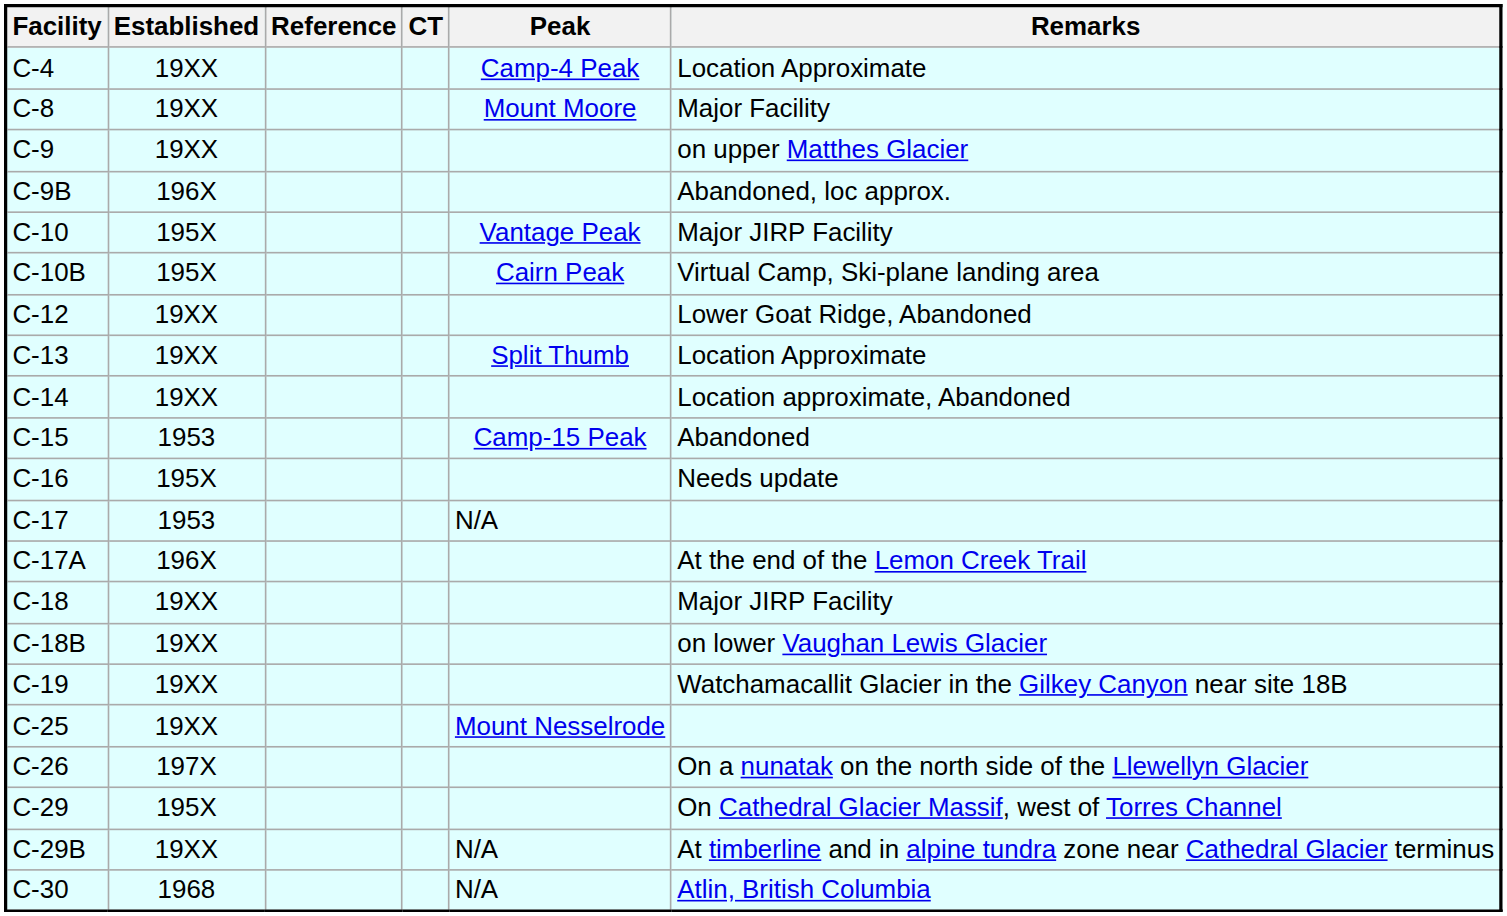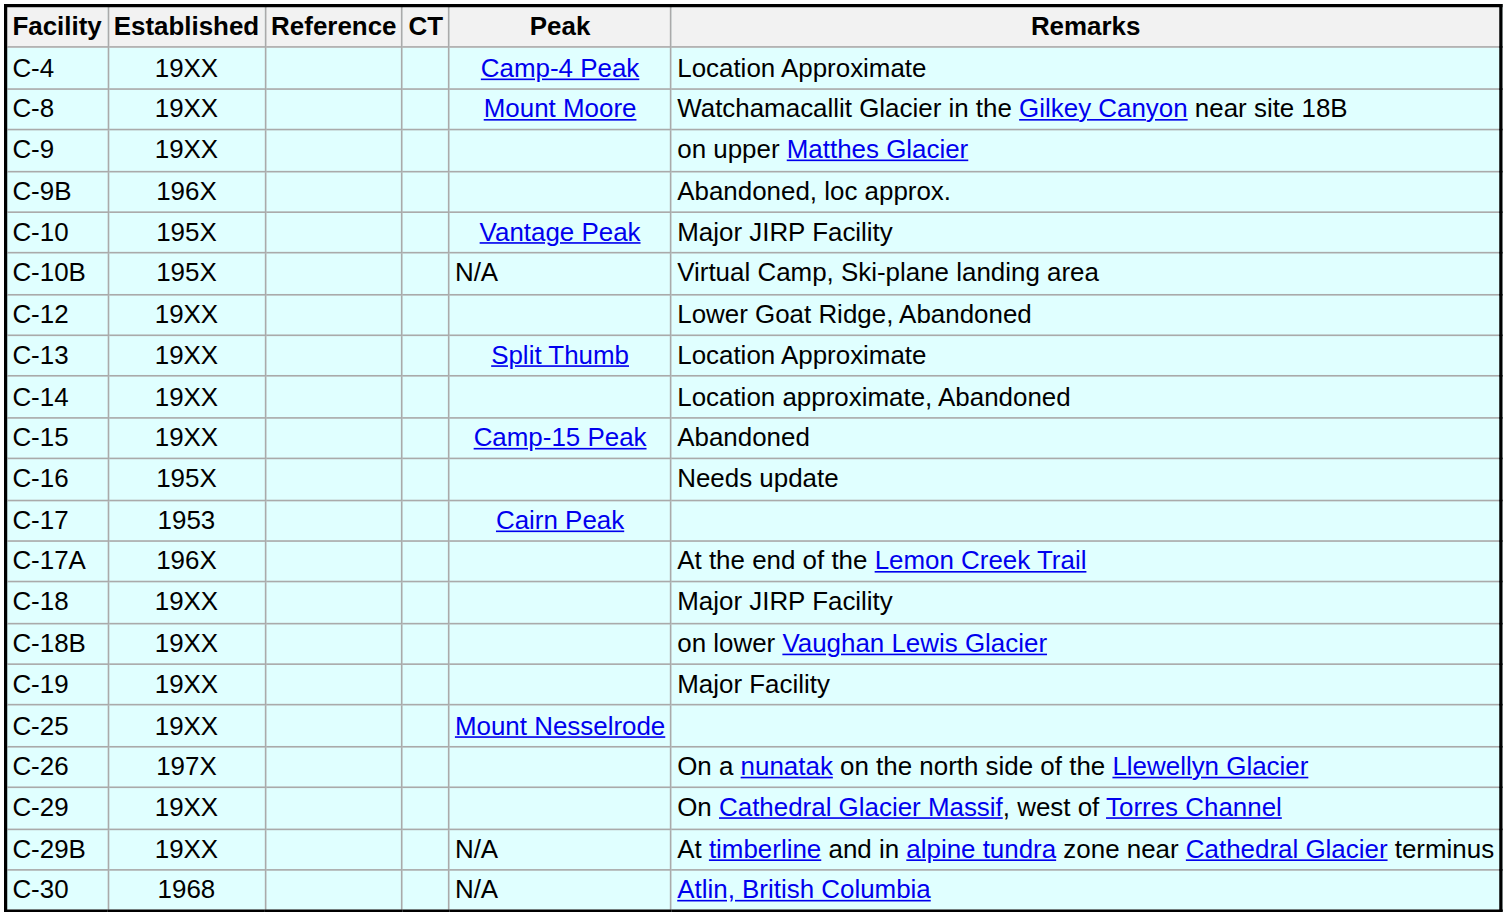C-8 | Remarks: Major Facility -> Watchamacallit Glacier in the Gilkey Canyon near site 18B
C-10B | Peak: Cairn Peak -> N/A
C-15 | Established: 1953 -> 19XX
C-17 | Peak: N/A -> Cairn Peak
C-19 | Remarks: Watchamacallit Glacier in the Gilkey Canyon near site 18B -> Major Facility
C-29 | Established: 195X -> 19XX
